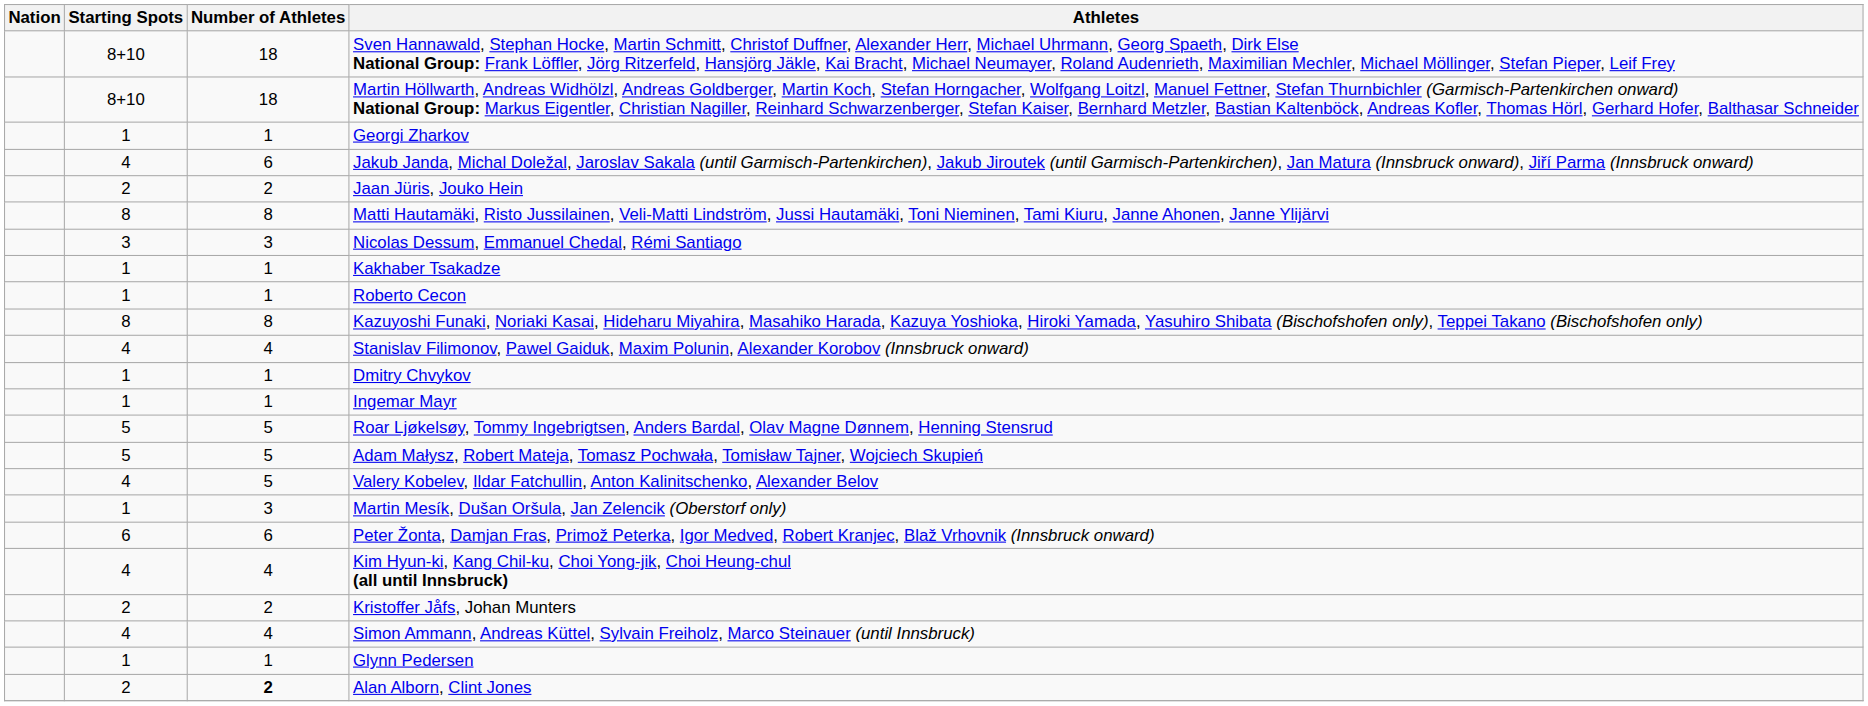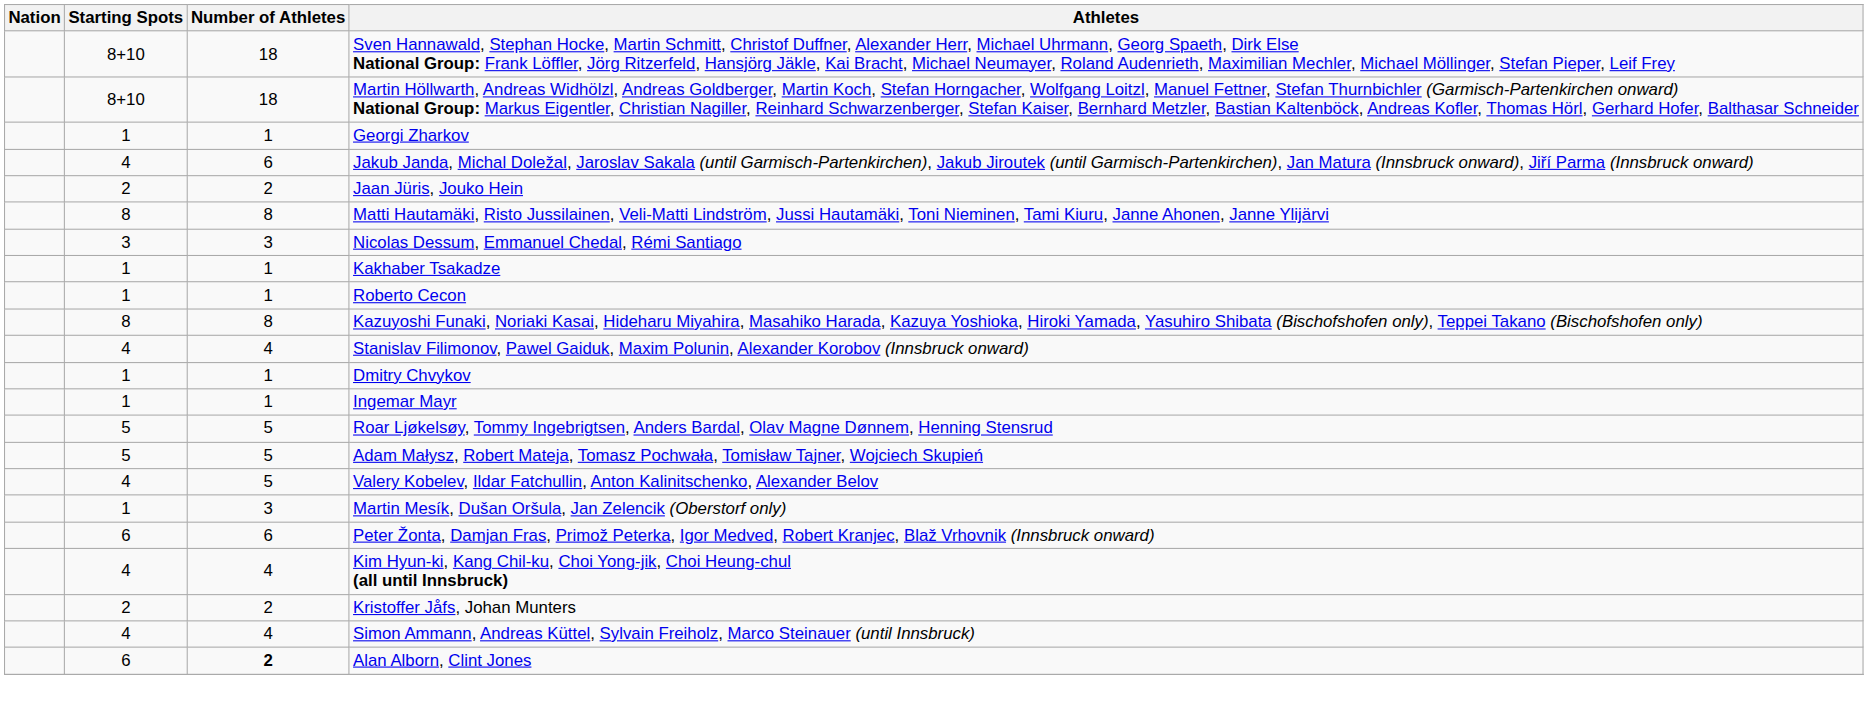- row: 1 | 1 | Glynn Pedersen
Alan Alborn, Clint Jones | Starting Spots: 2 -> 6
